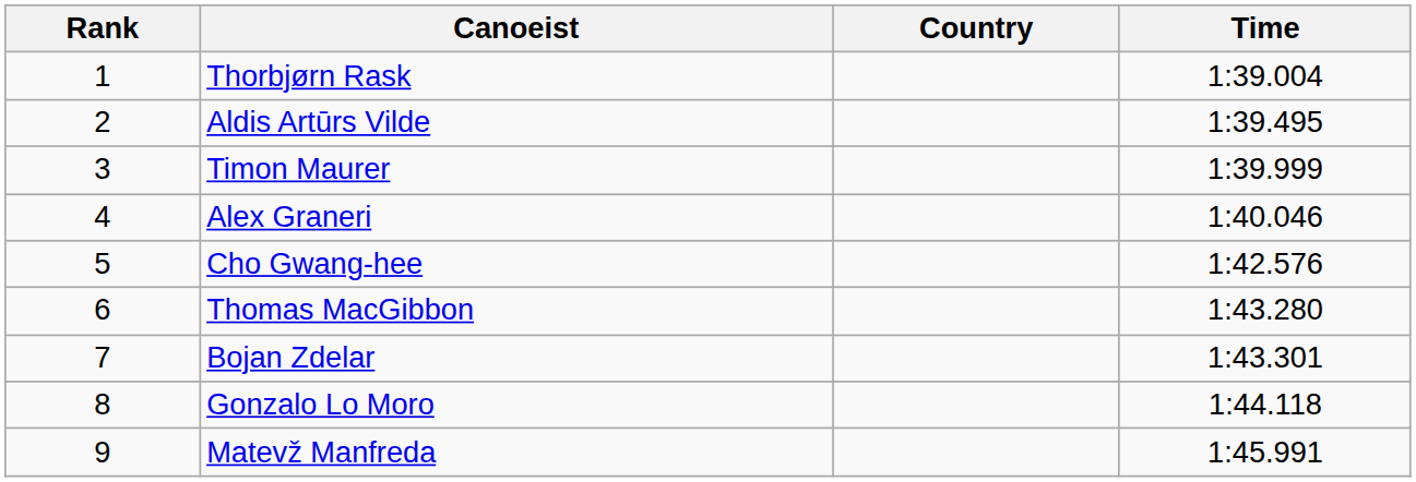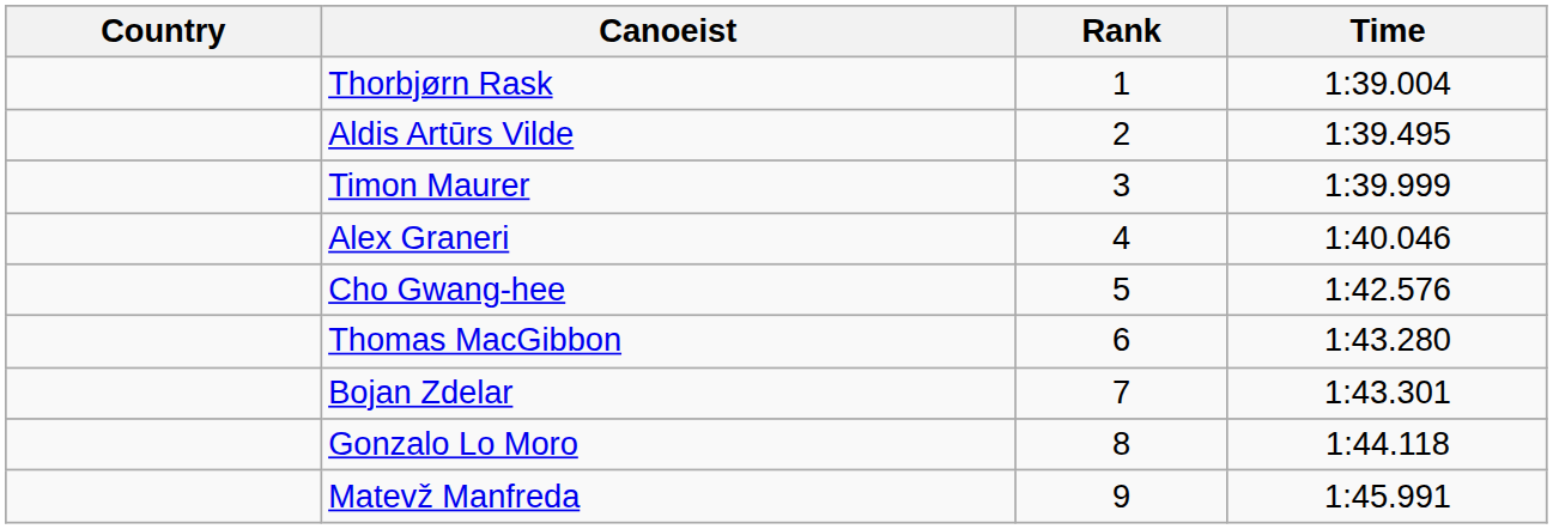columns swapped: Rank <-> Country
